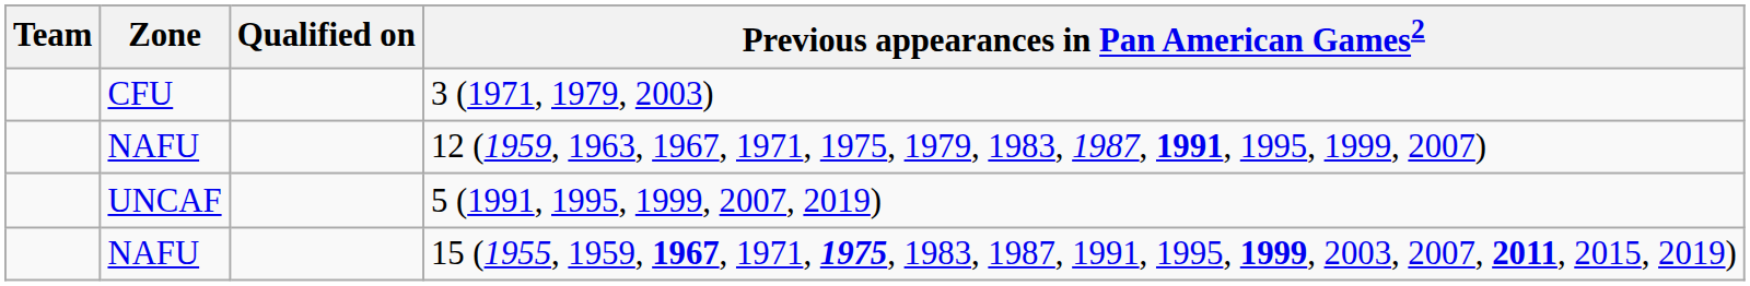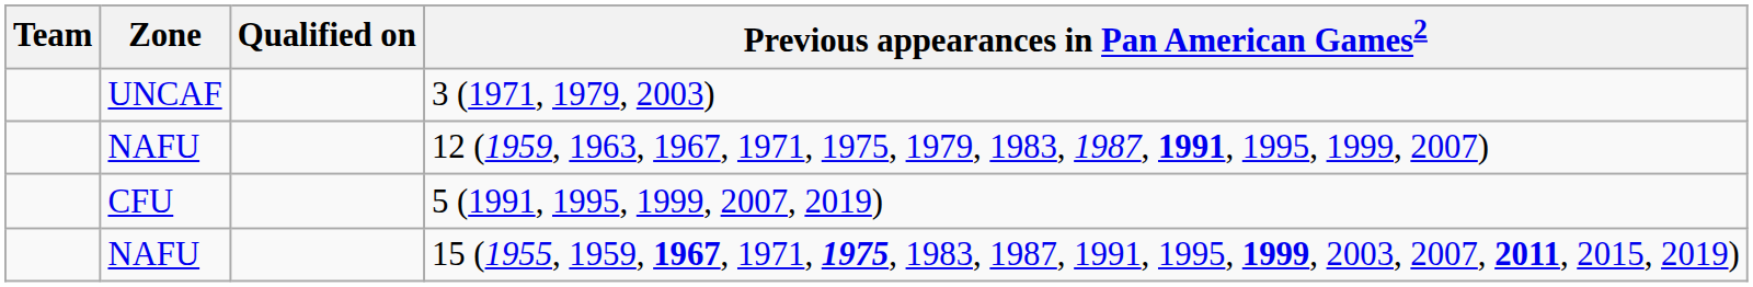3 (1971, 1979, 2003) | Zone: CFU -> UNCAF
5 (1991, 1995, 1999, 2007, 2019) | Zone: UNCAF -> CFU
